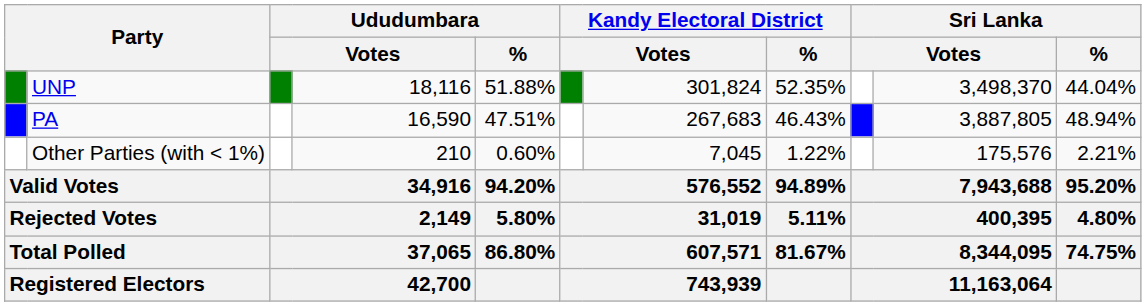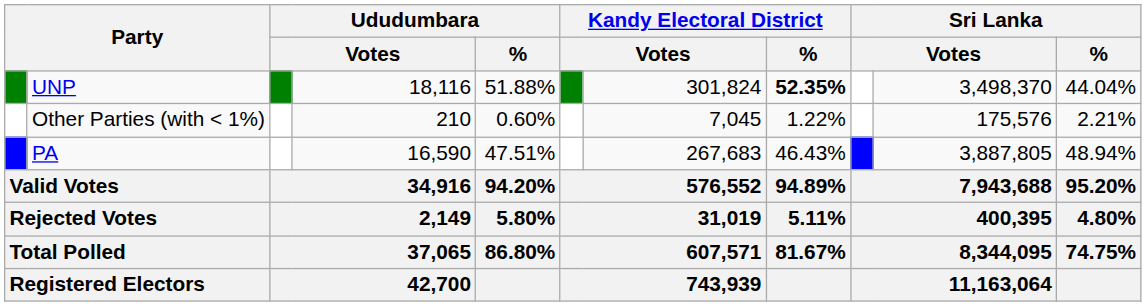UNP | Kandy Electoral District / %: normal -> bold
rows swapped: PA <-> Other Parties (with < 1%)
